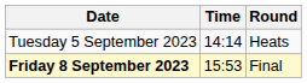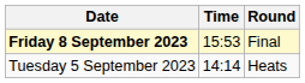rows swapped: Tuesday 5 September 2023 <-> Friday 8 September 2023
